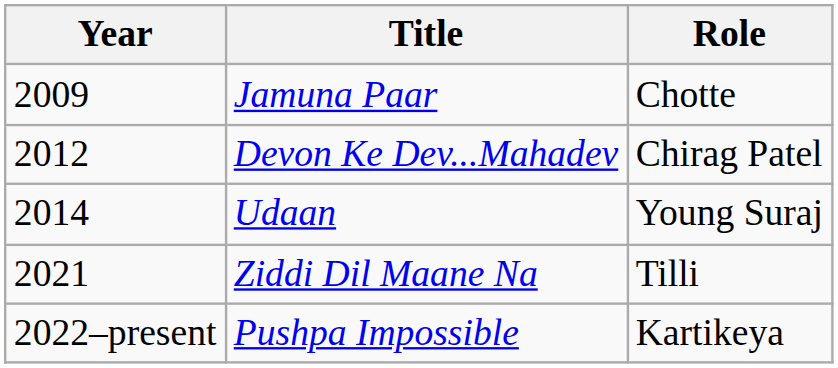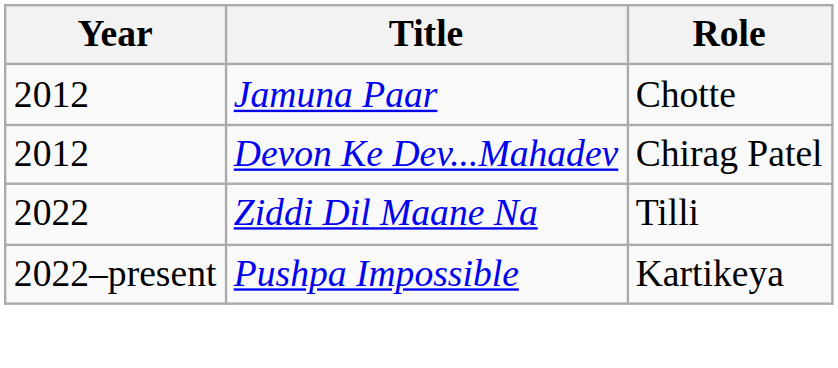Jamuna Paar | Year: 2009 -> 2012
- row: 2014 | Udaan | Young Suraj
Ziddi Dil Maane Na | Year: 2021 -> 2022
